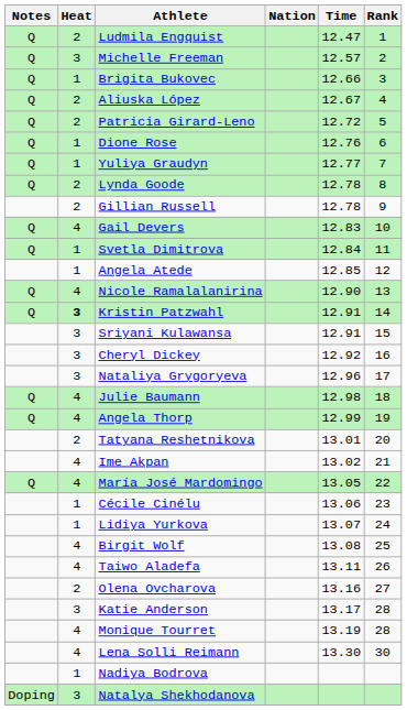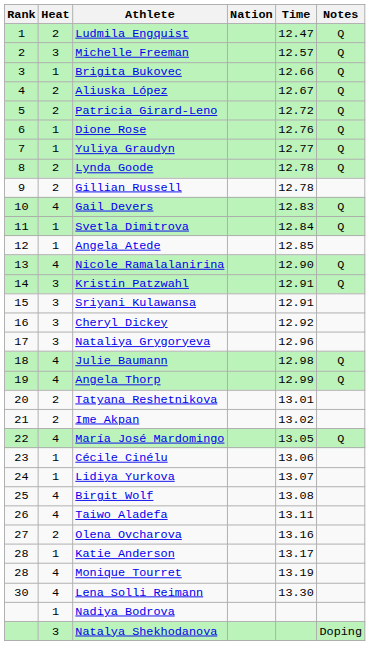columns swapped: Rank <-> Notes
Kristin Patzwahl | Heat: bold -> normal
Ime Akpan | Heat: 4 -> 2
Katie Anderson | Heat: 3 -> 1
